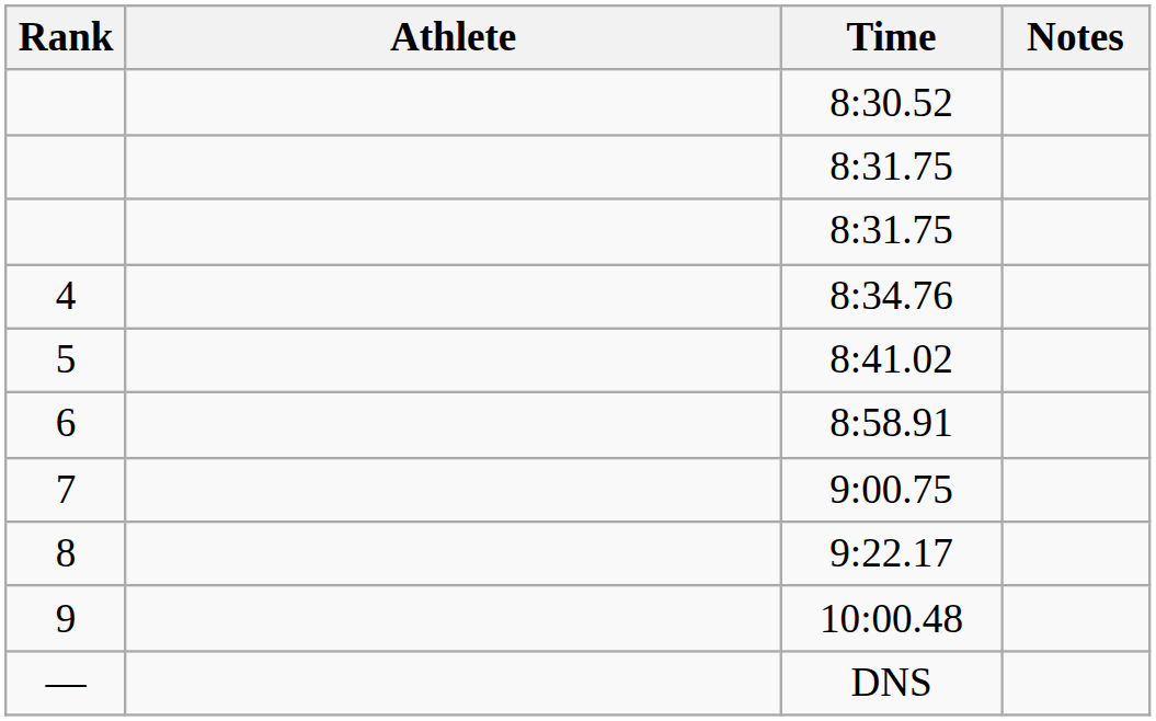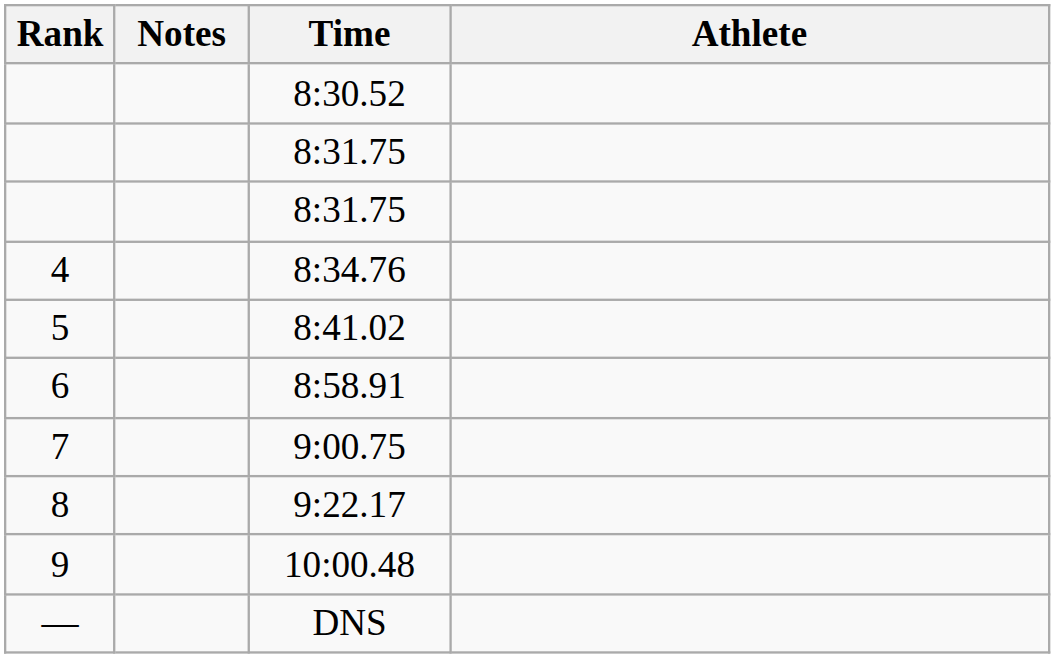columns swapped: Athlete <-> Notes
